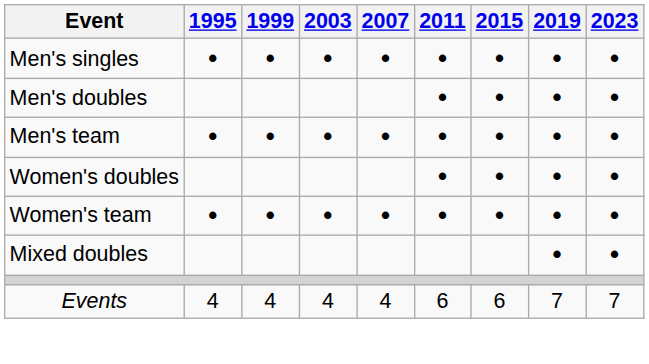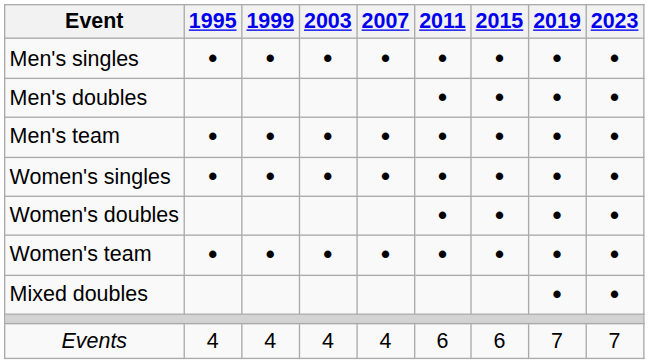+ row: Women's singles | • | • | • | • | • | • | • | •
